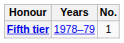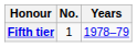columns swapped: No. <-> Years
